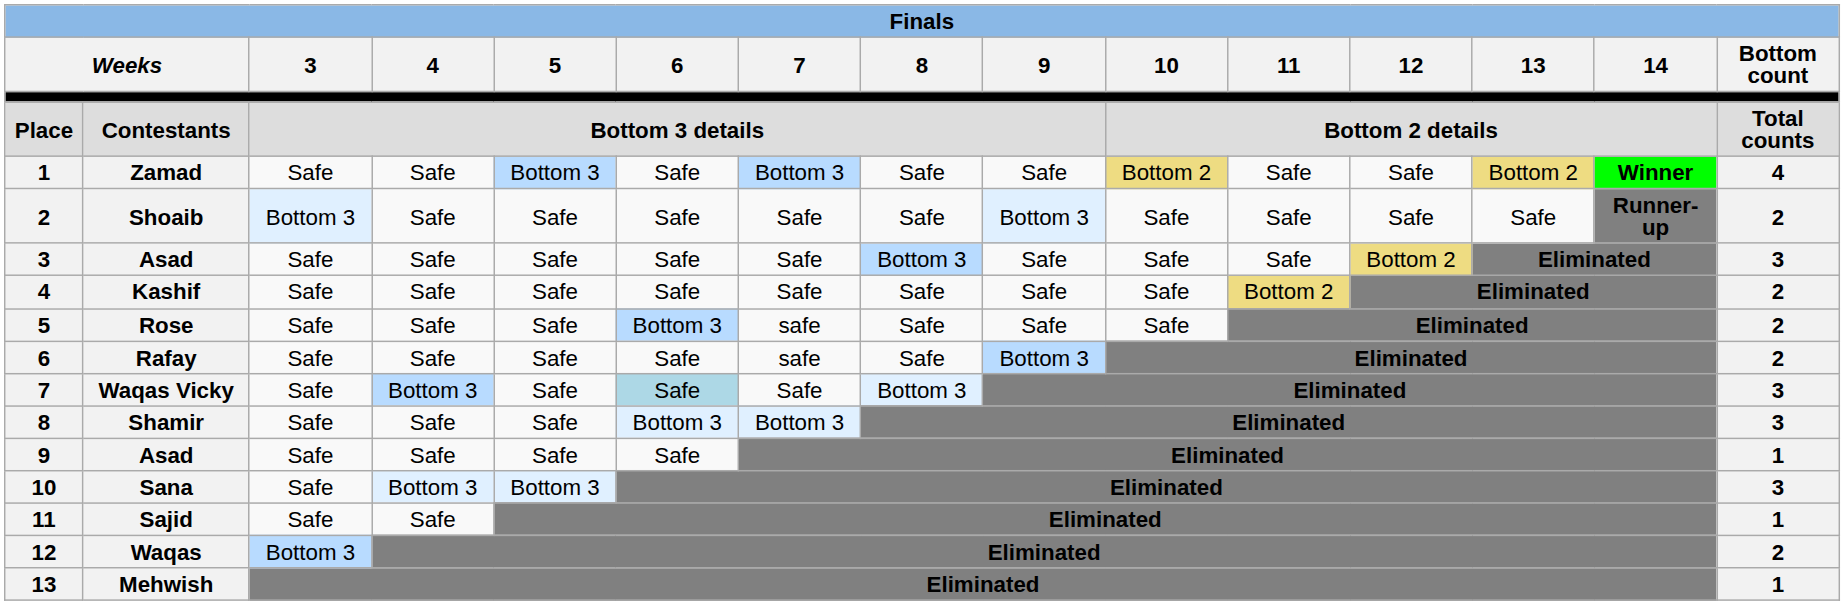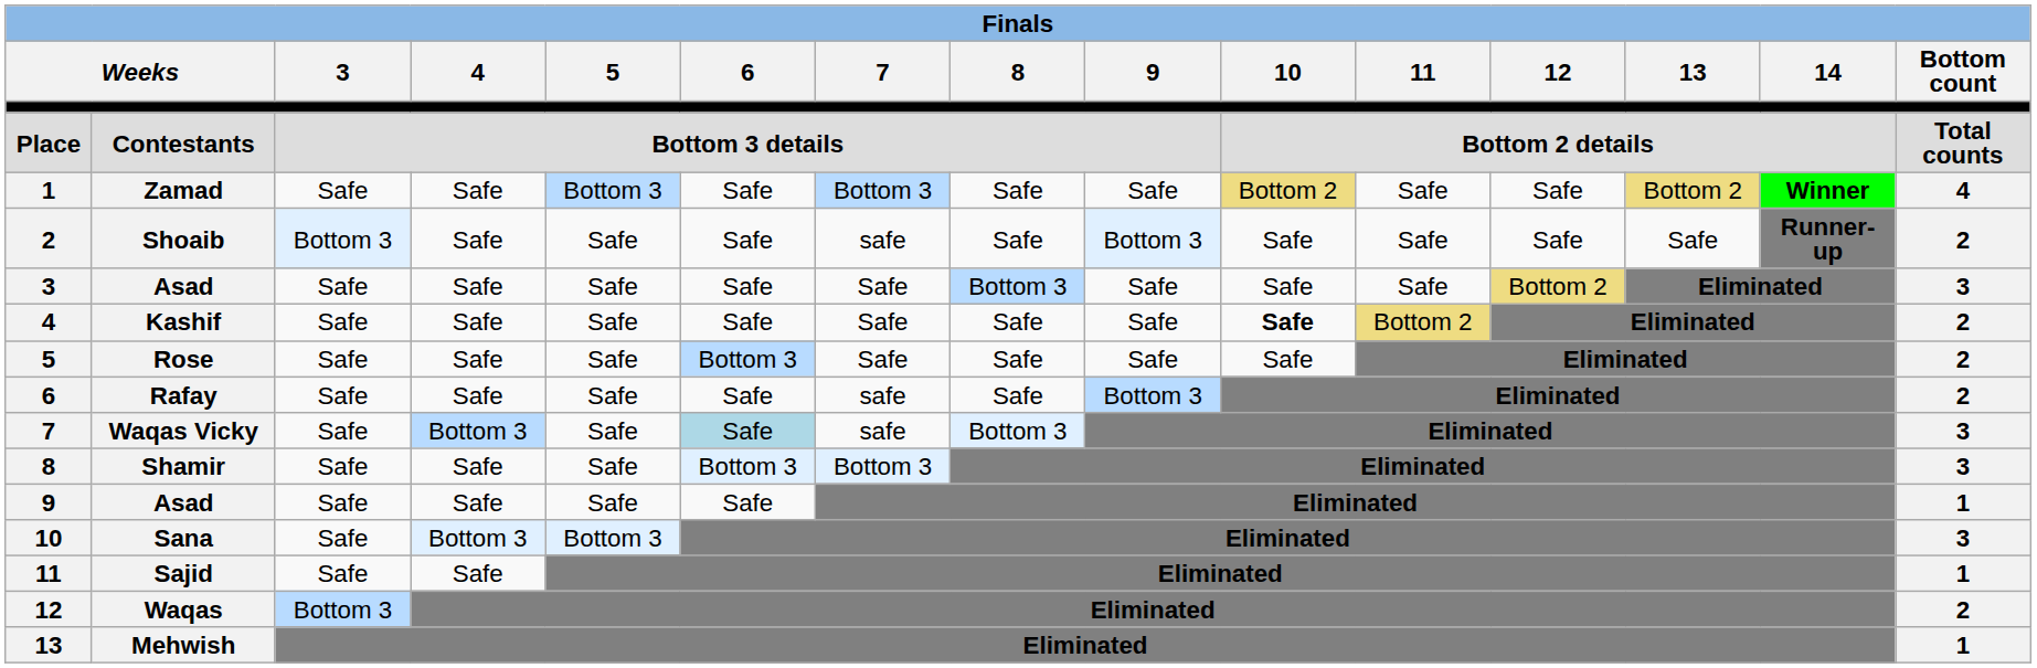Shoaib | 7: Safe -> safe
Kashif | 10: normal -> bold
Rose | 7: safe -> Safe
Waqas Vicky | 7: Safe -> safe
